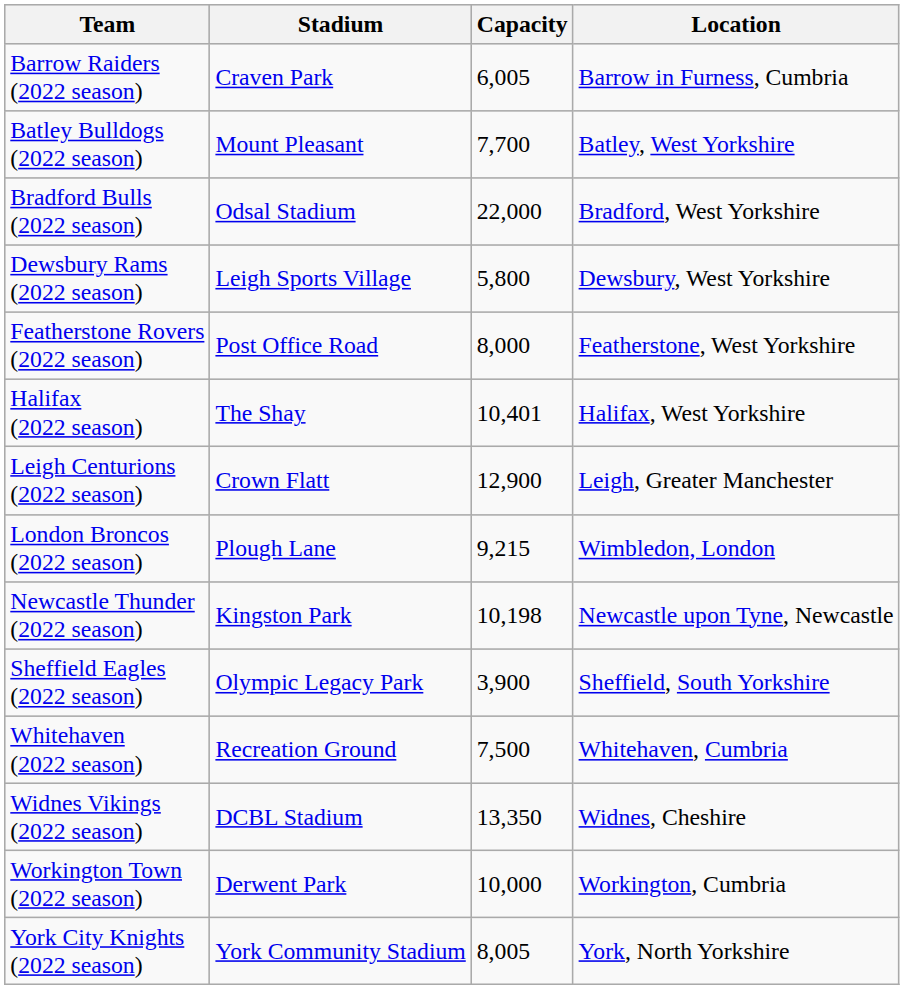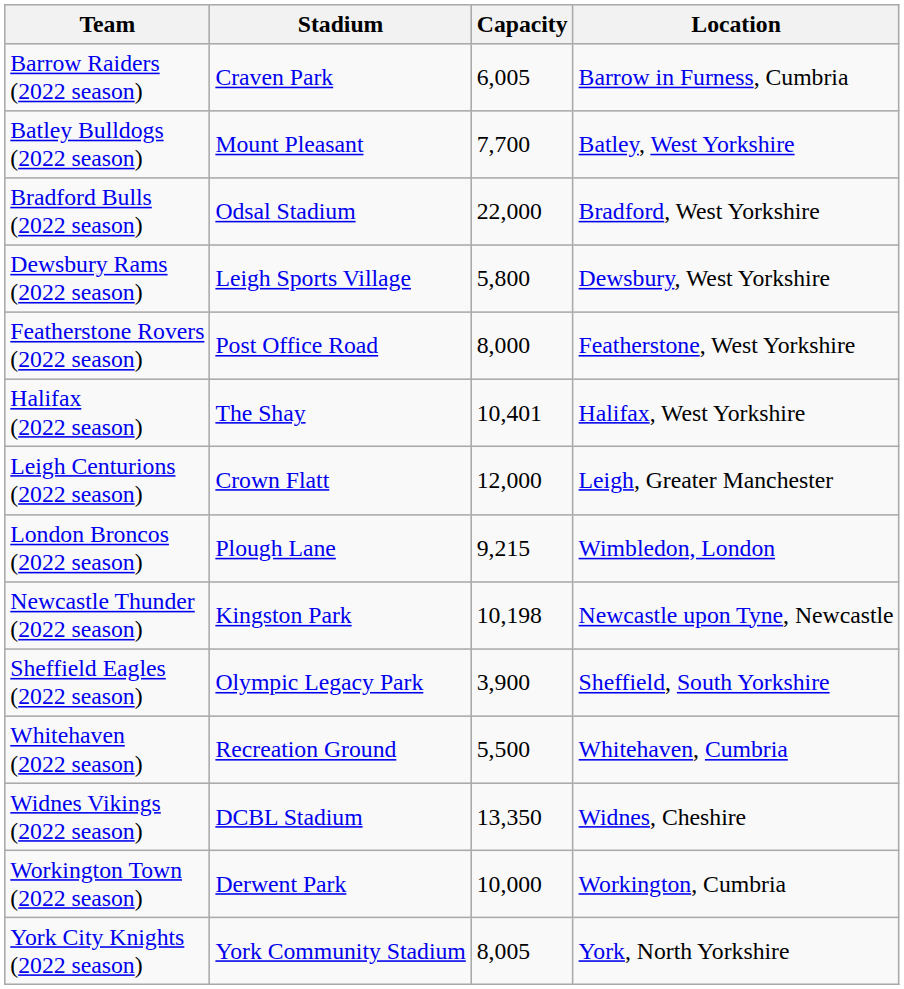Leigh Centurions (2022 season) | Capacity: 12,900 -> 12,000
Whitehaven (2022 season) | Capacity: 7,500 -> 5,500
